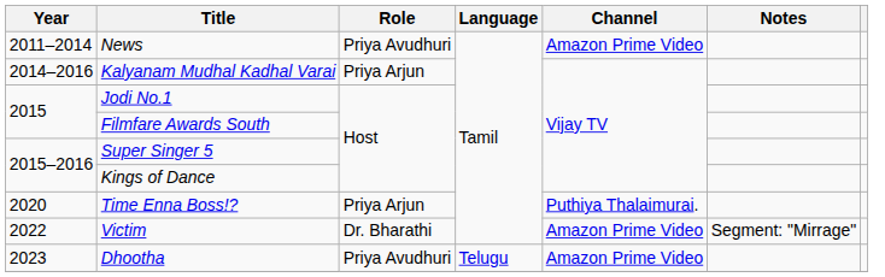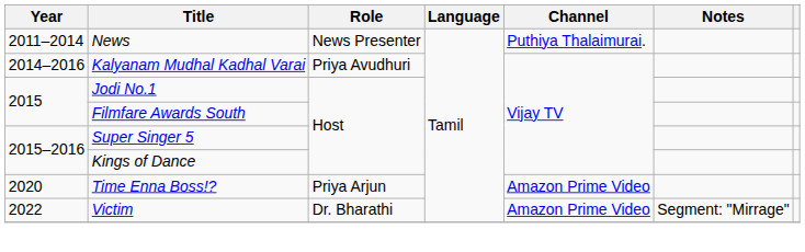News | Role: Priya Avudhuri -> News Presenter
News | Channel: Amazon Prime Video -> Puthiya Thalaimurai.
Kalyanam Mudhal Kadhal Varai | Role: Priya Arjun -> Priya Avudhuri
Time Enna Boss!? | Channel: Puthiya Thalaimurai. -> Amazon Prime Video
- row: 2023 | Dhootha | Priya Avudhuri | Telugu | Amazon Prime Video
